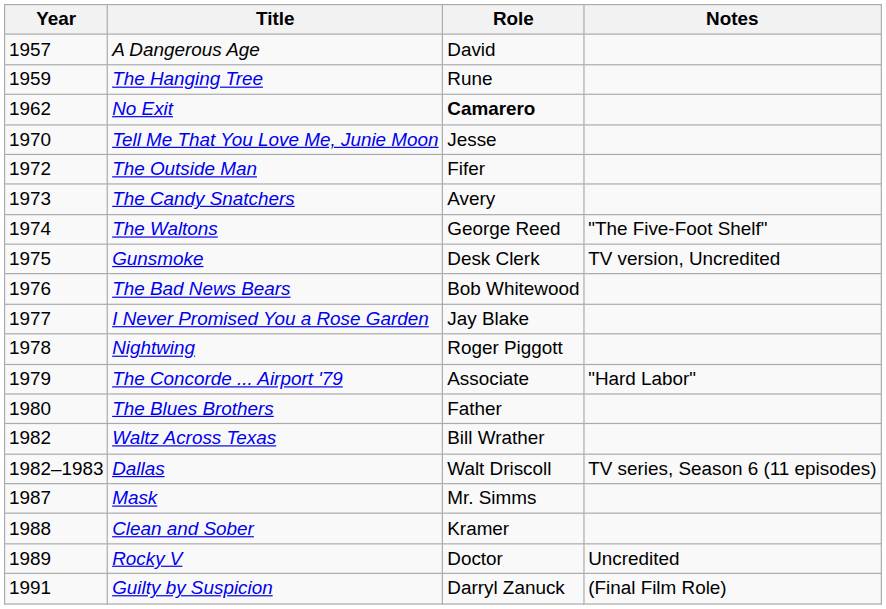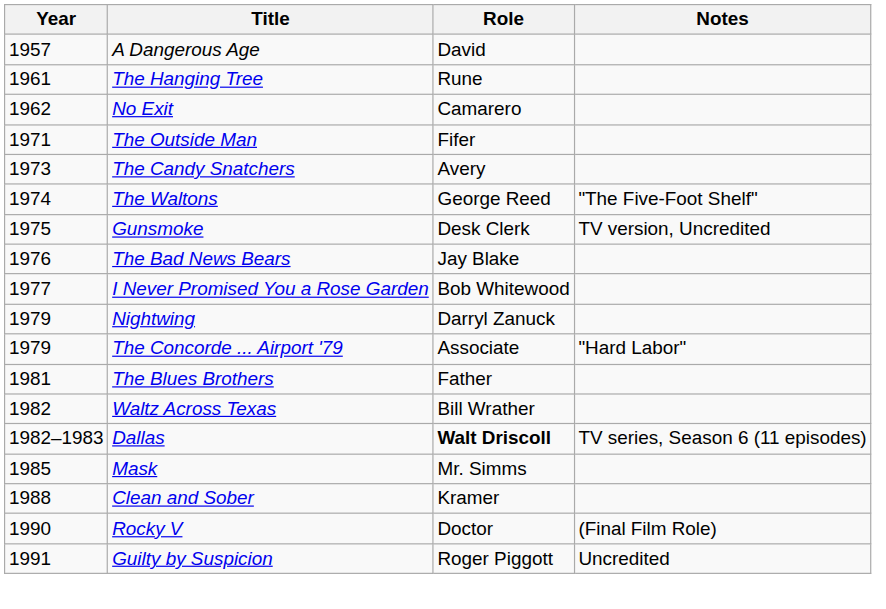The Hanging Tree | Year: 1959 -> 1961
No Exit | Role: bold -> normal
- row: 1970 | Tell Me That You Love Me, Junie Moon | Jesse
The Outside Man | Year: 1972 -> 1971
The Bad News Bears | Role: Bob Whitewood -> Jay Blake
I Never Promised You a Rose Garden | Role: Jay Blake -> Bob Whitewood
Nightwing | Year: 1978 -> 1979
Nightwing | Role: Roger Piggott -> Darryl Zanuck
The Blues Brothers | Year: 1980 -> 1981
Dallas | Role: normal -> bold
Mask | Year: 1987 -> 1985
Rocky V | Year: 1989 -> 1990
Rocky V | Notes: Uncredited -> (Final Film Role)
Guilty by Suspicion | Role: Darryl Zanuck -> Roger Piggott
Guilty by Suspicion | Notes: (Final Film Role) -> Uncredited
